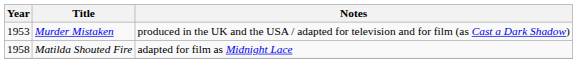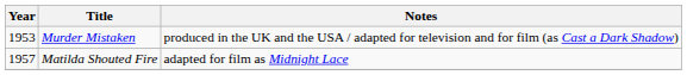Matilda Shouted Fire | Year: 1958 -> 1957
